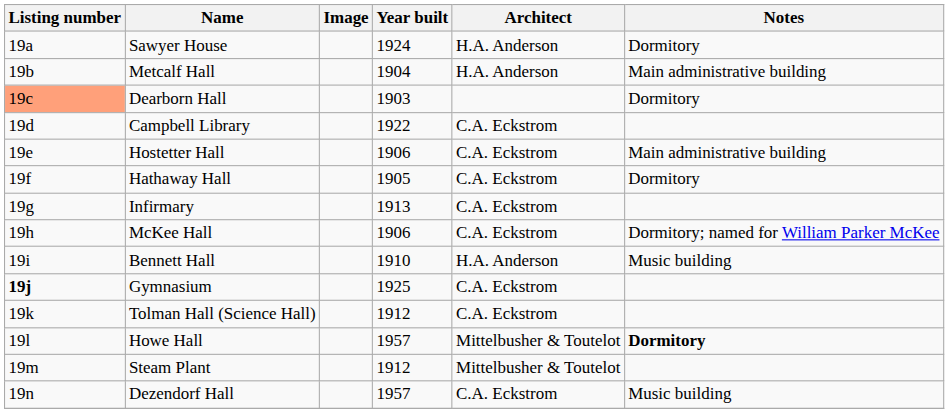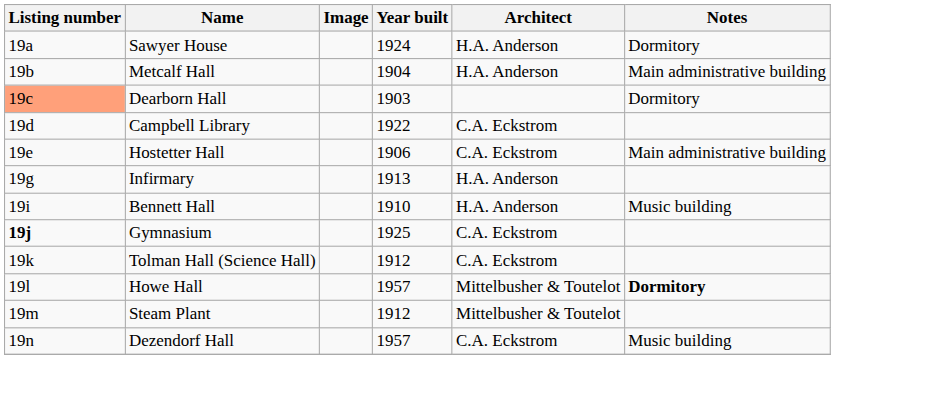- row: 19f | Hathaway Hall | 1905 | C.A. Eckstrom | Dormitory
Infirmary | Architect: C.A. Eckstrom -> H.A. Anderson
- row: 19h | McKee Hall | 1906 | C.A. Eckstrom | Dormitory; named for William Parker McKee
